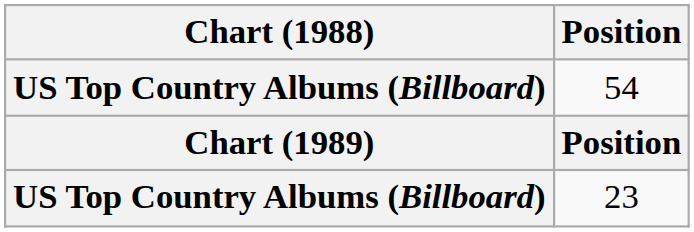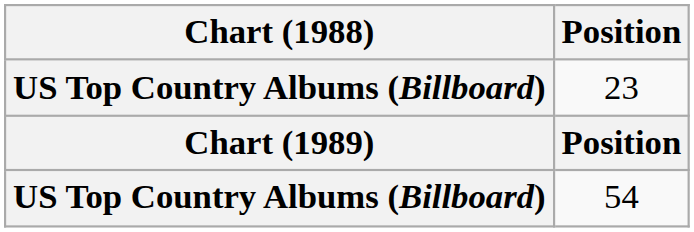rows swapped: 54 <-> 23
